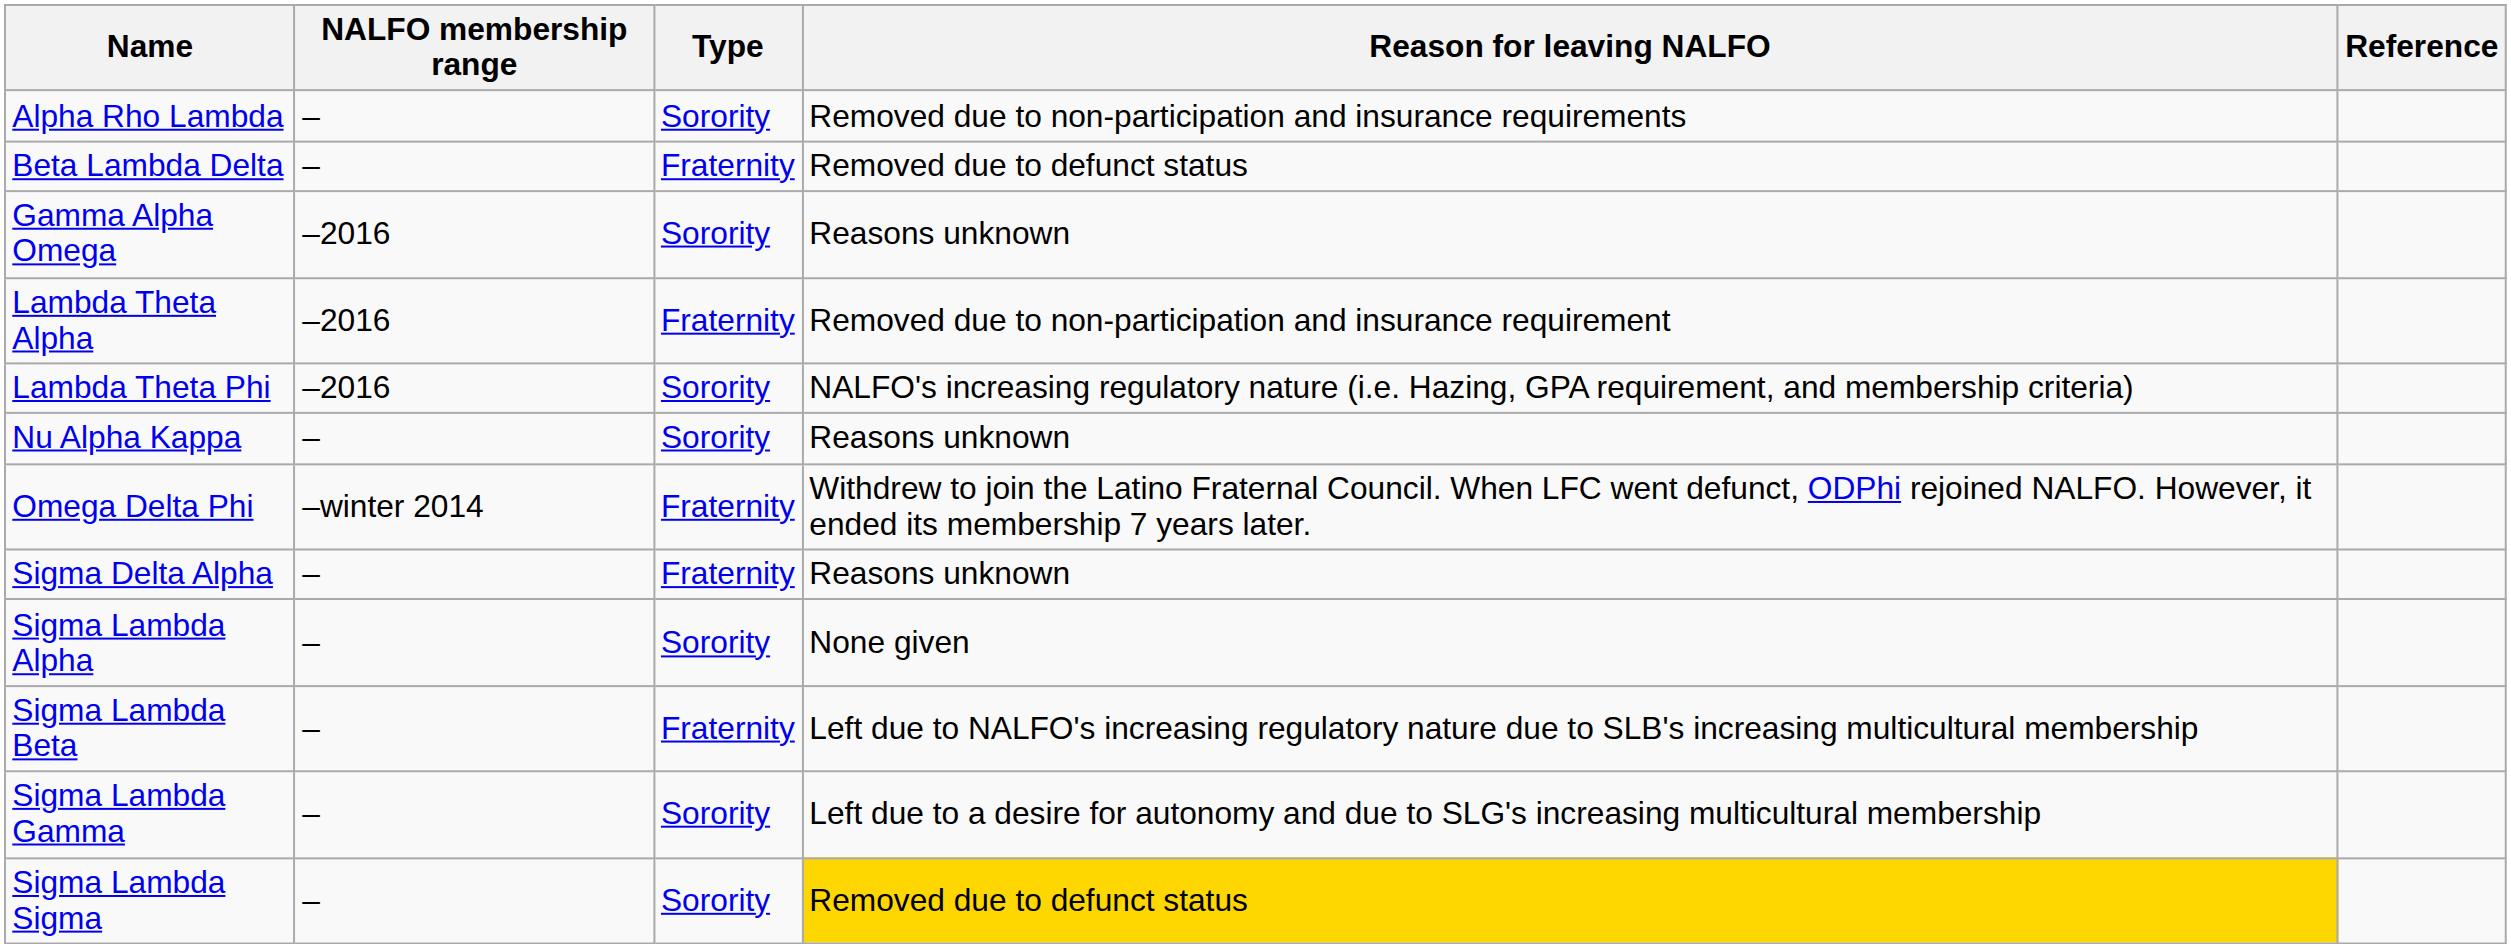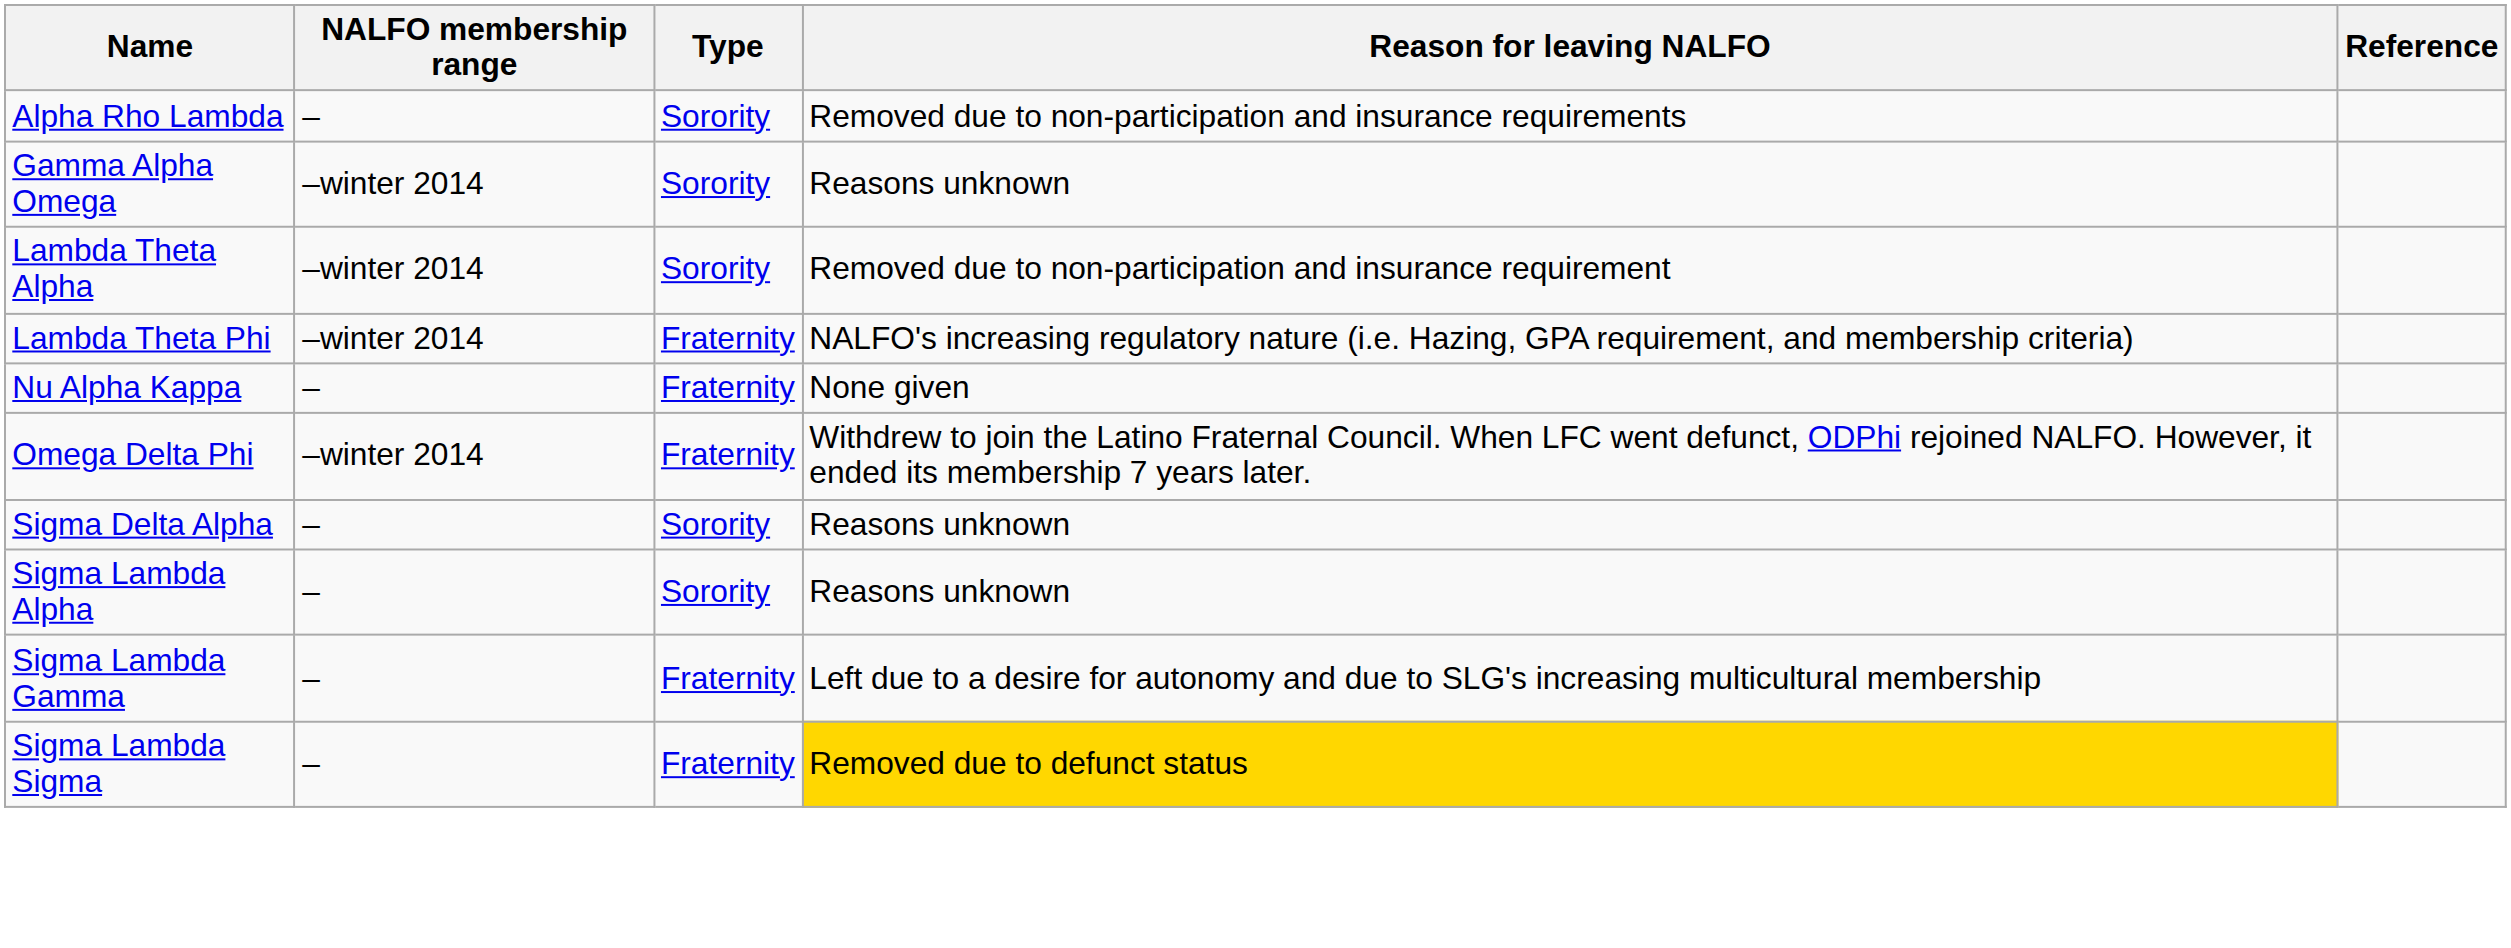- row: Beta Lambda Delta | – | Fraternity | Removed due to defunct status
Gamma Alpha Omega | NALFO membership range: –2016 -> –winter 2014
Lambda Theta Alpha | NALFO membership range: –2016 -> –winter 2014
Lambda Theta Alpha | Type: Fraternity -> Sorority
Lambda Theta Phi | NALFO membership range: –2016 -> –winter 2014
Lambda Theta Phi | Type: Sorority -> Fraternity
Nu Alpha Kappa | Type: Sorority -> Fraternity
Nu Alpha Kappa | Reason for leaving NALFO: Reasons unknown -> None given
Sigma Delta Alpha | Type: Fraternity -> Sorority
Sigma Lambda Alpha | Reason for leaving NALFO: None given -> Reasons unknown
- row: Sigma Lambda Beta | – | Fraternity | Left due to NALFO's increasing regulatory nature due to SLB's increasing multicultural membership
Sigma Lambda Gamma | Type: Sorority -> Fraternity
Sigma Lambda Sigma | Type: Sorority -> Fraternity
